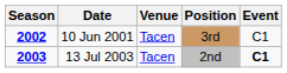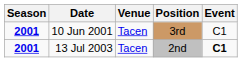10 Jun 2001 | Season: 2002 -> 2001
13 Jul 2003 | Season: 2003 -> 2001
